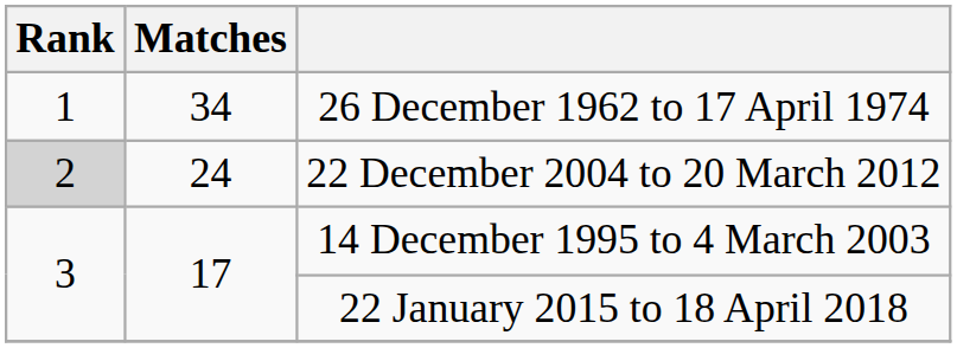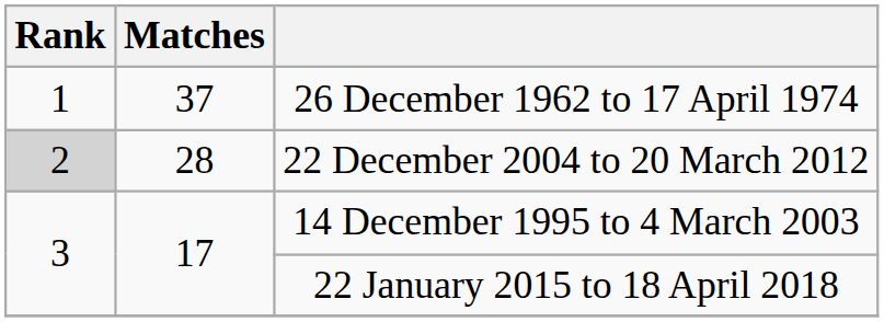26 December 1962 to 17 April 1974 | Matches: 34 -> 37
22 December 2004 to 20 March 2012 | Matches: 24 -> 28
